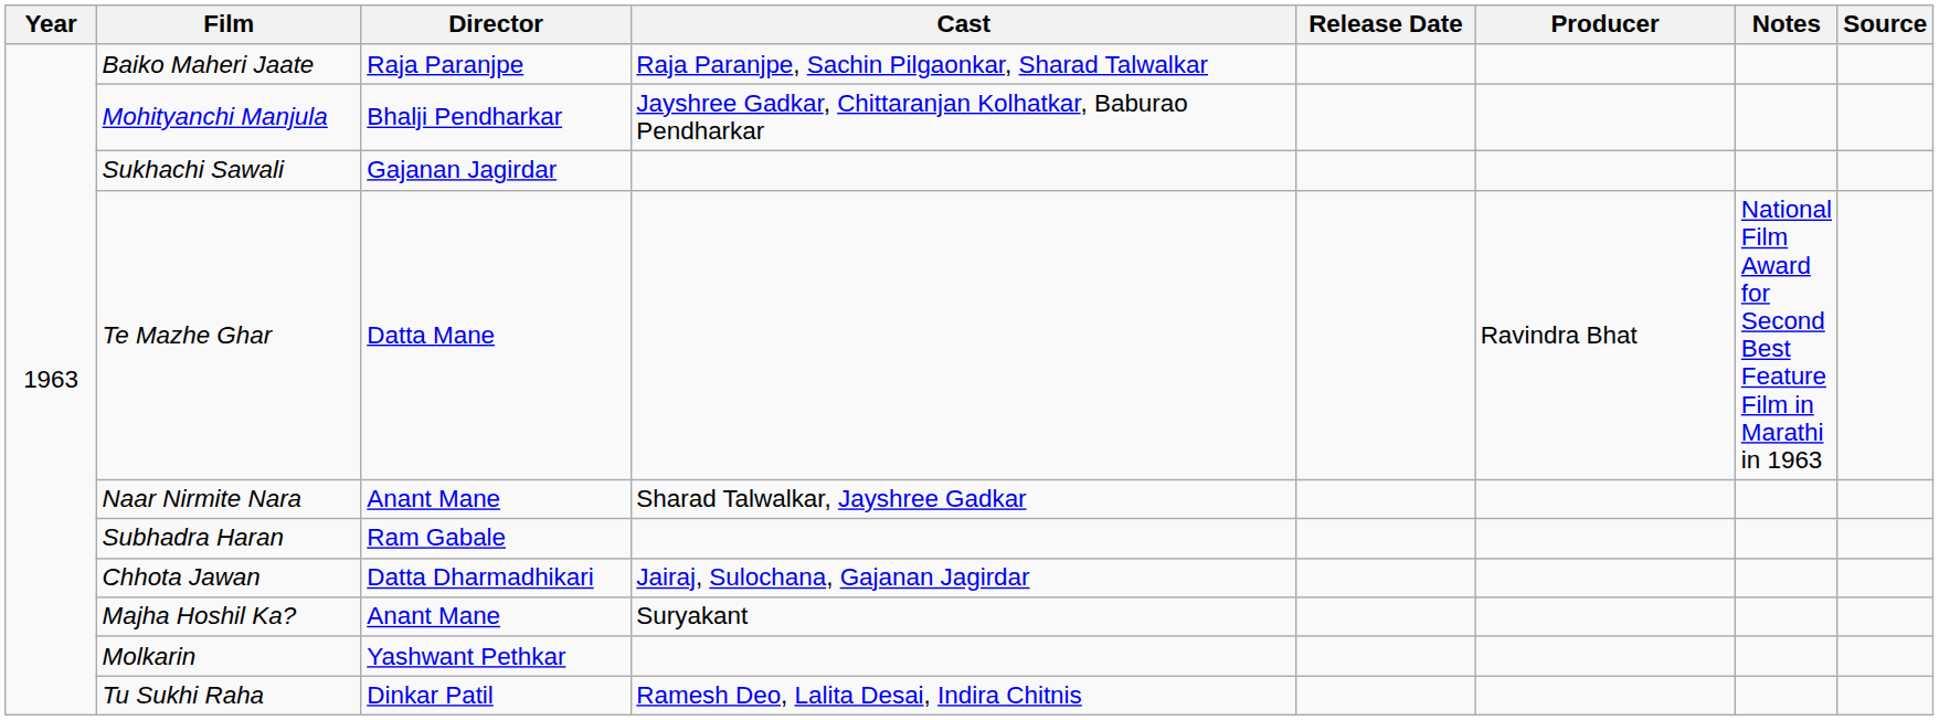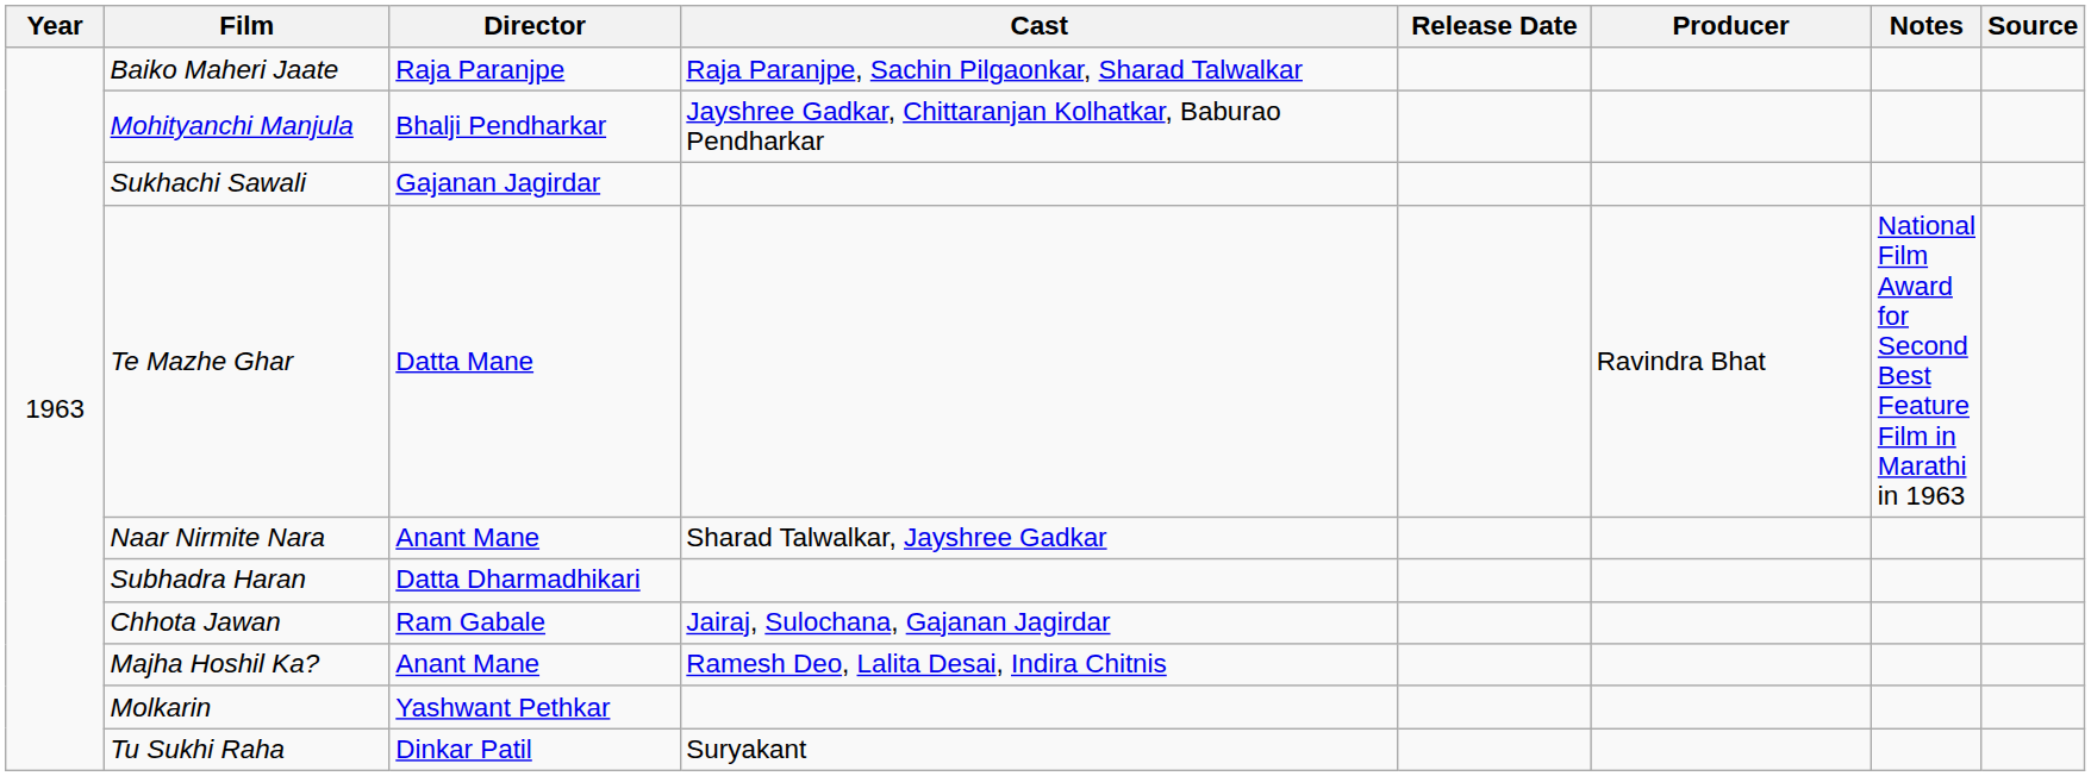Subhadra Haran | Director: Ram Gabale -> Datta Dharmadhikari
Chhota Jawan | Director: Datta Dharmadhikari -> Ram Gabale
Majha Hoshil Ka? | Cast: Suryakant -> Ramesh Deo, Lalita Desai, Indira Chitnis
Tu Sukhi Raha | Cast: Ramesh Deo, Lalita Desai, Indira Chitnis -> Suryakant
